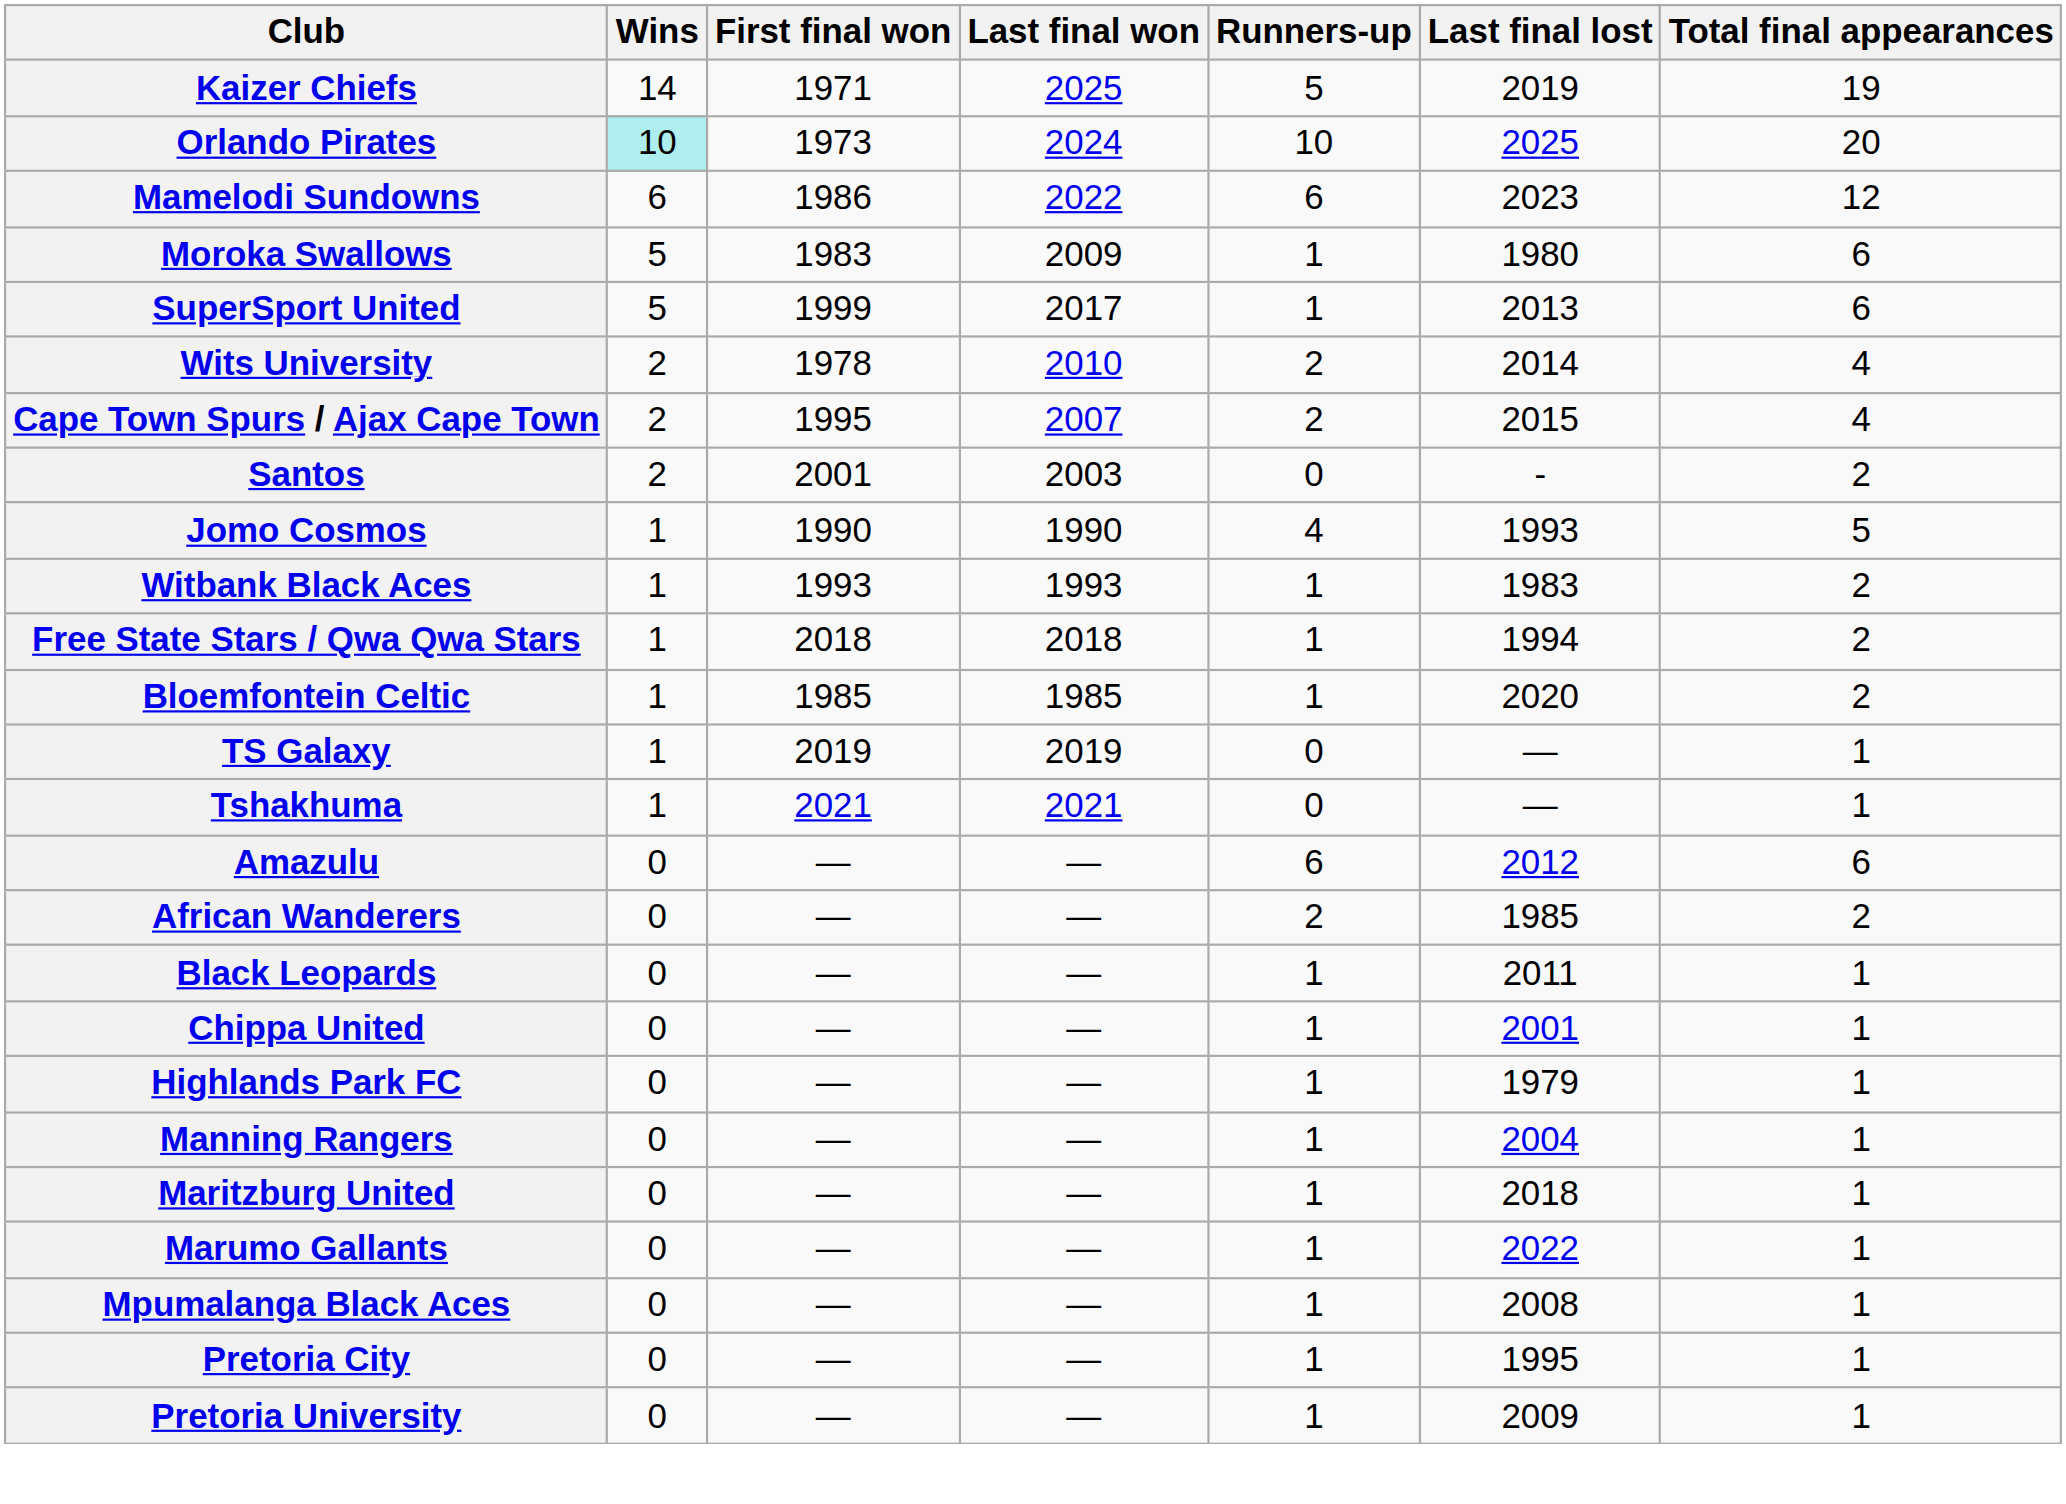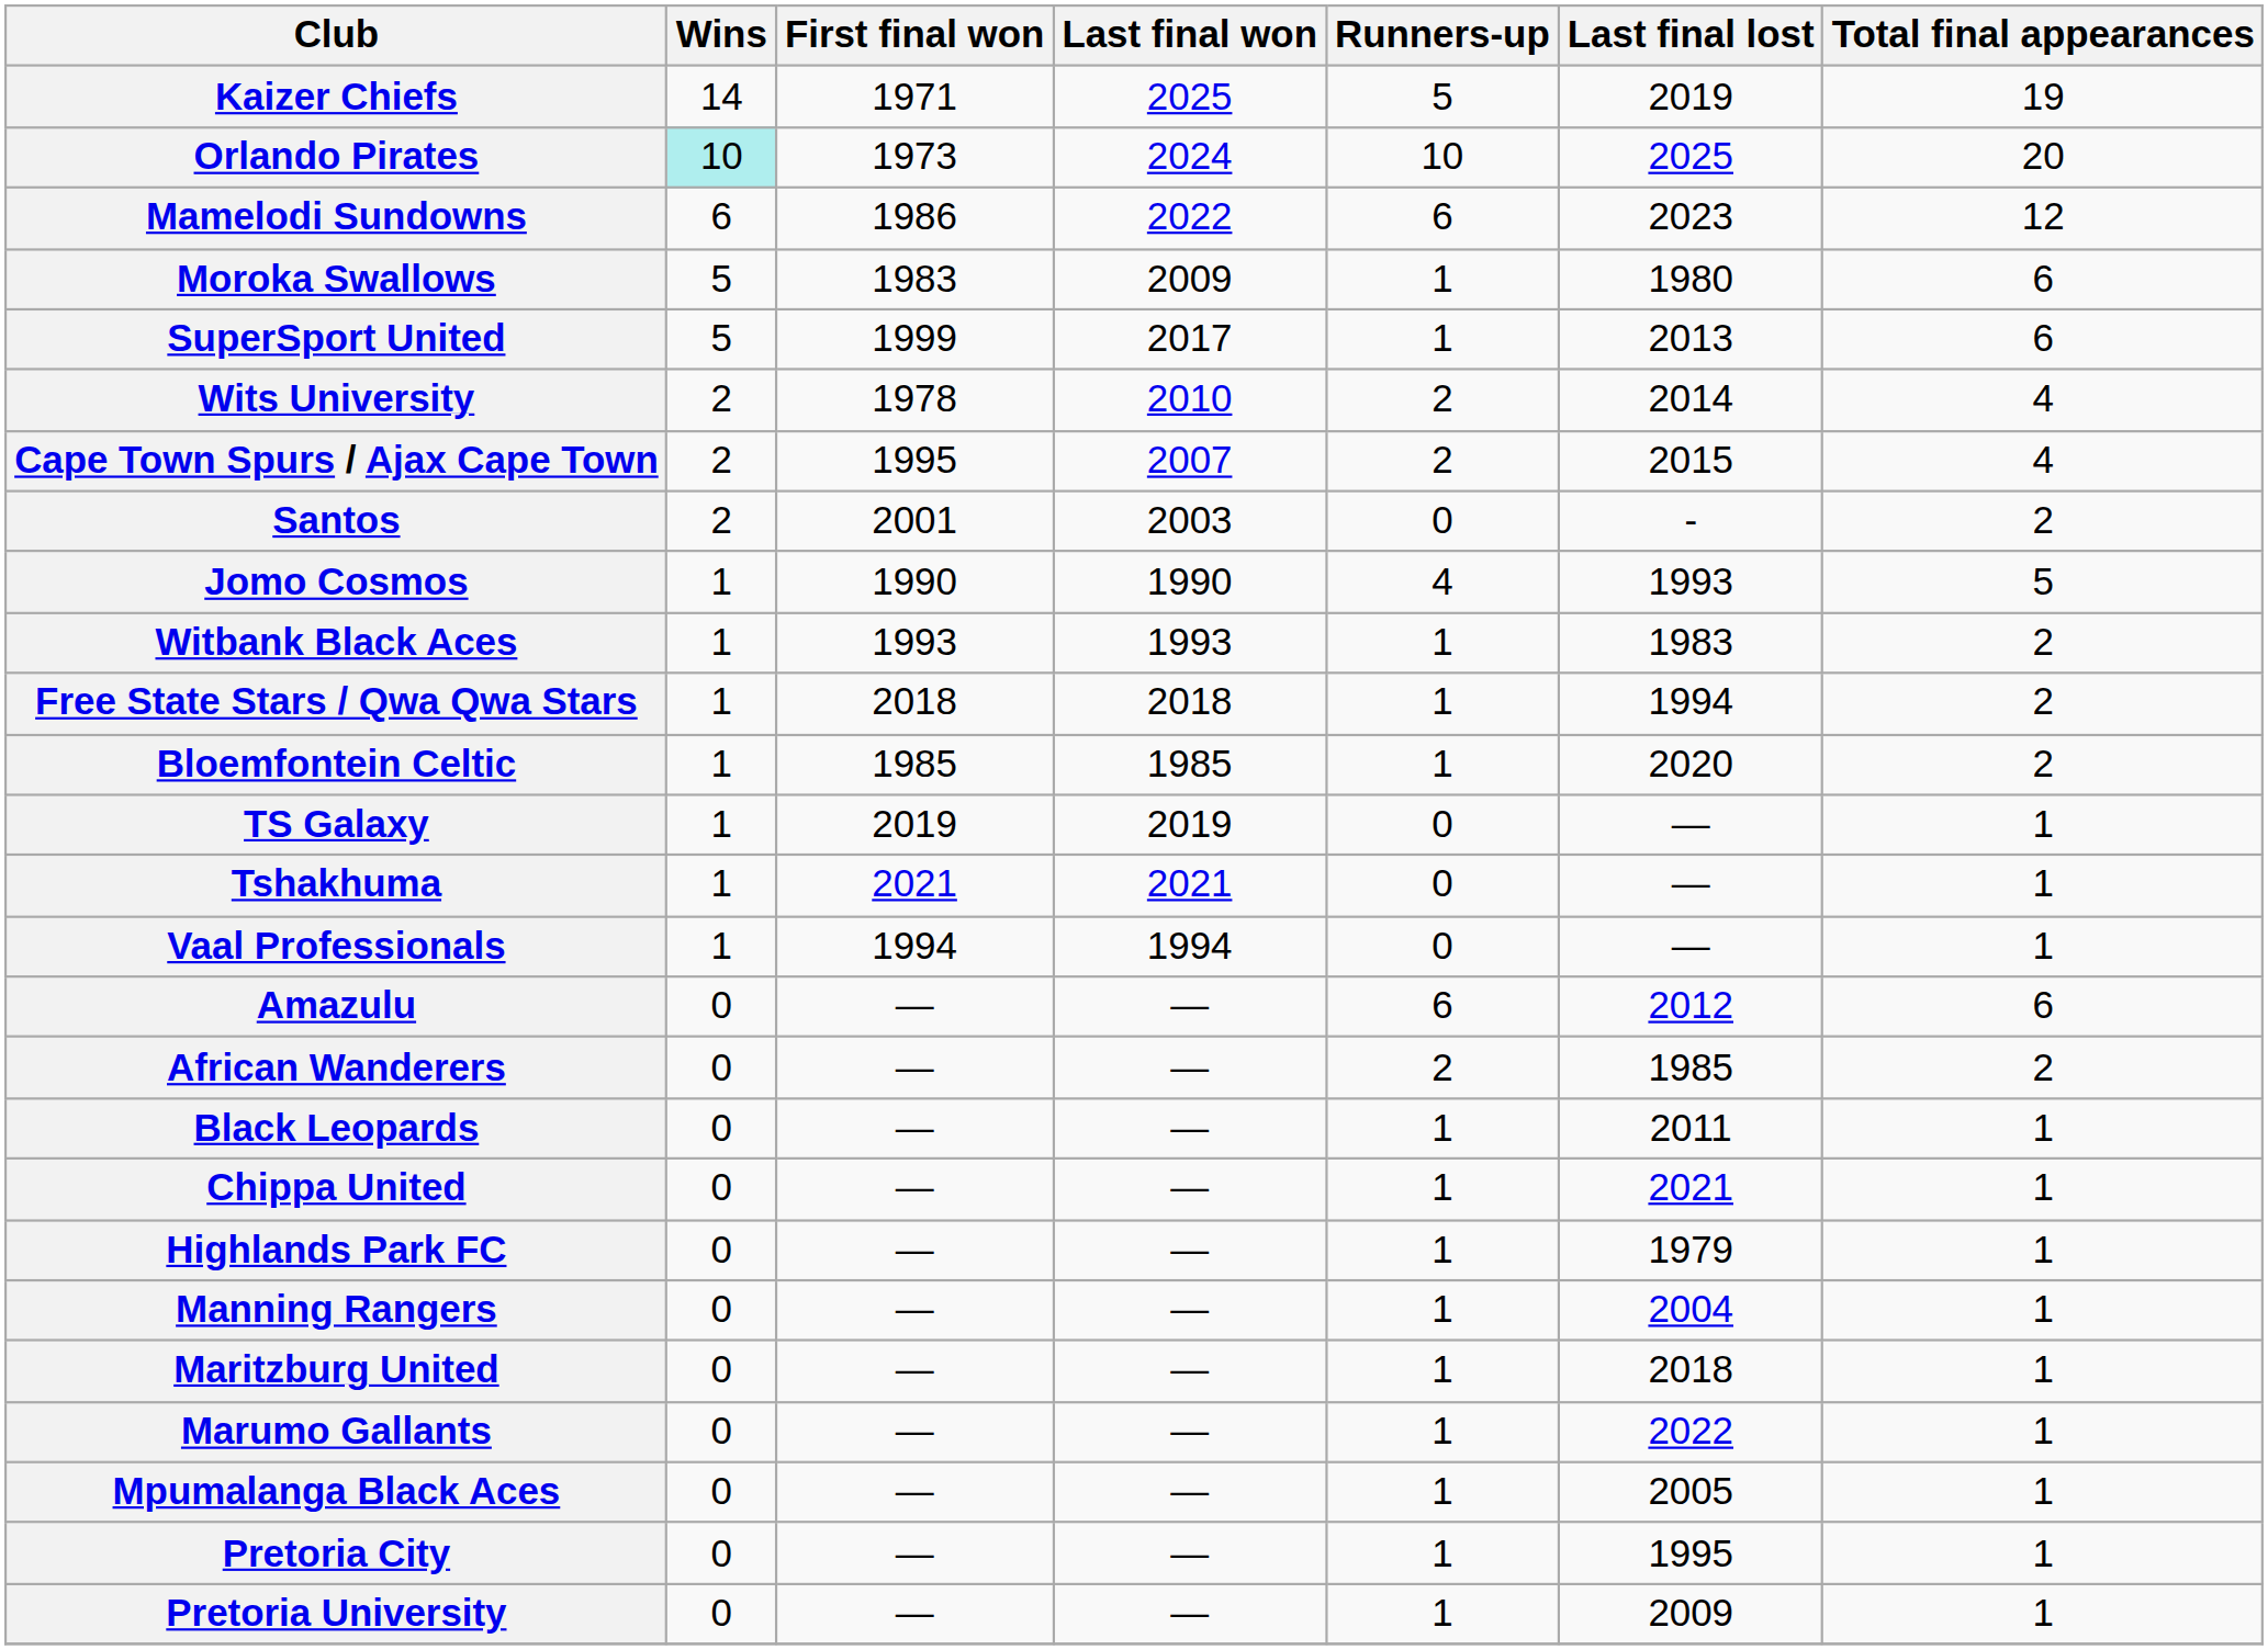+ row: Vaal Professionals | 1 | 1994 | 1994 | 0 | — | 1
Chippa United | Last final lost: 2001 -> 2021
Mpumalanga Black Aces | Last final lost: 2008 -> 2005
